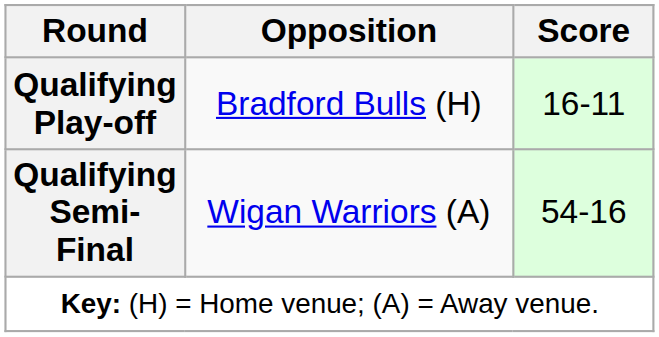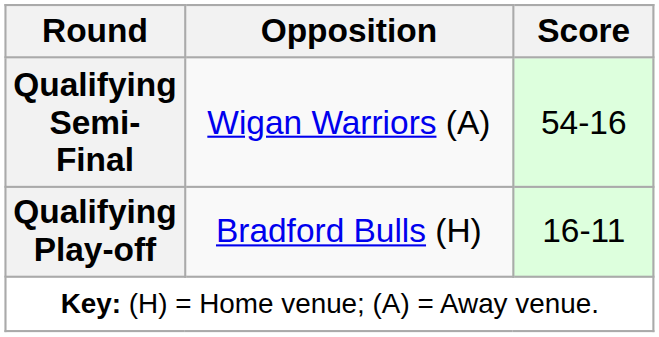rows swapped: Qualifying Play-off <-> Qualifying Semi-Final
